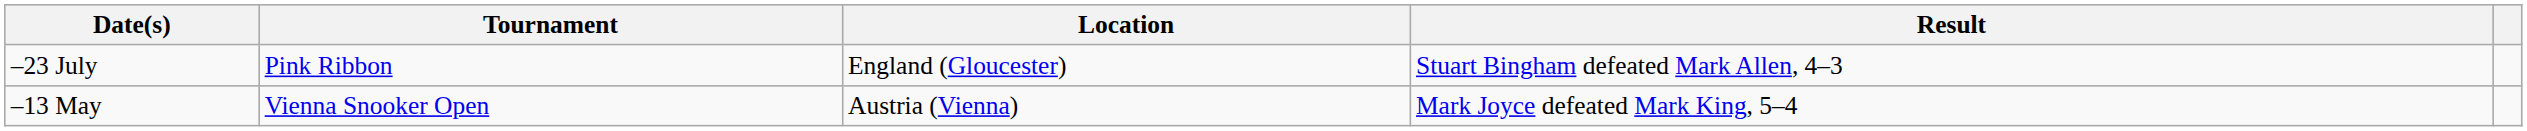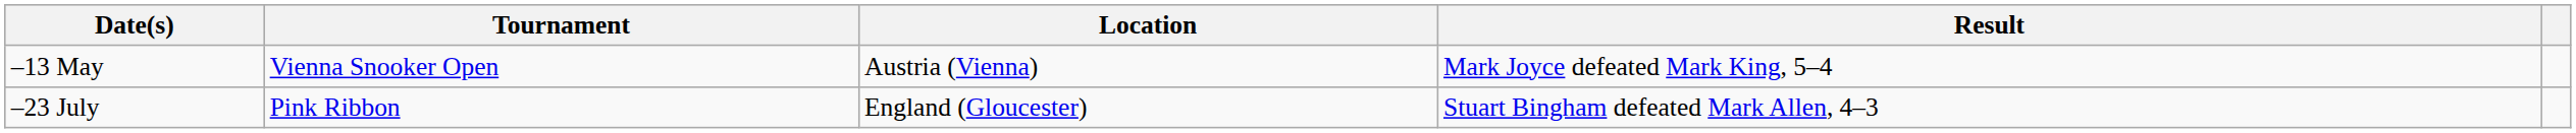rows swapped: –13 May <-> –23 July
